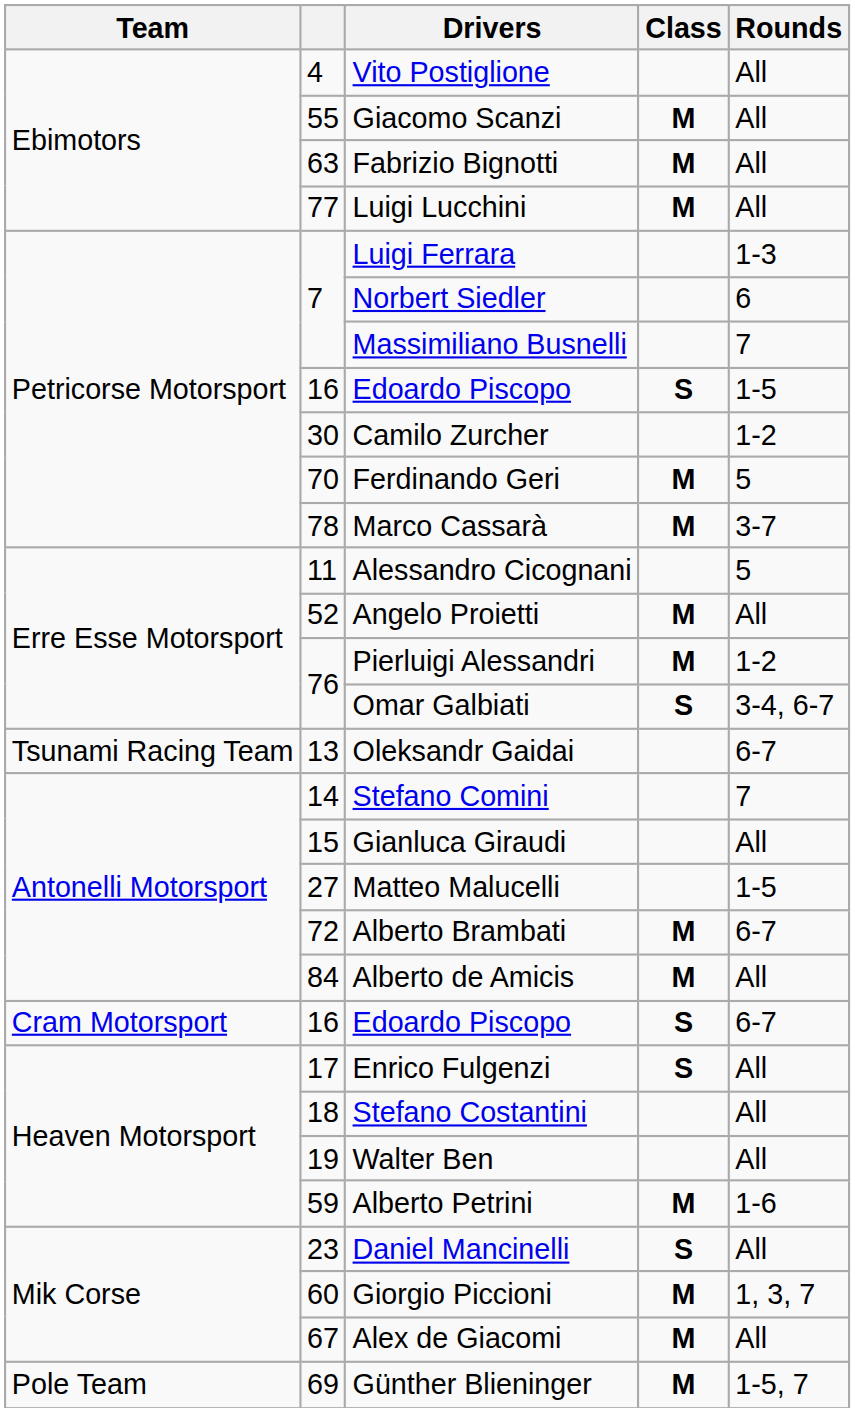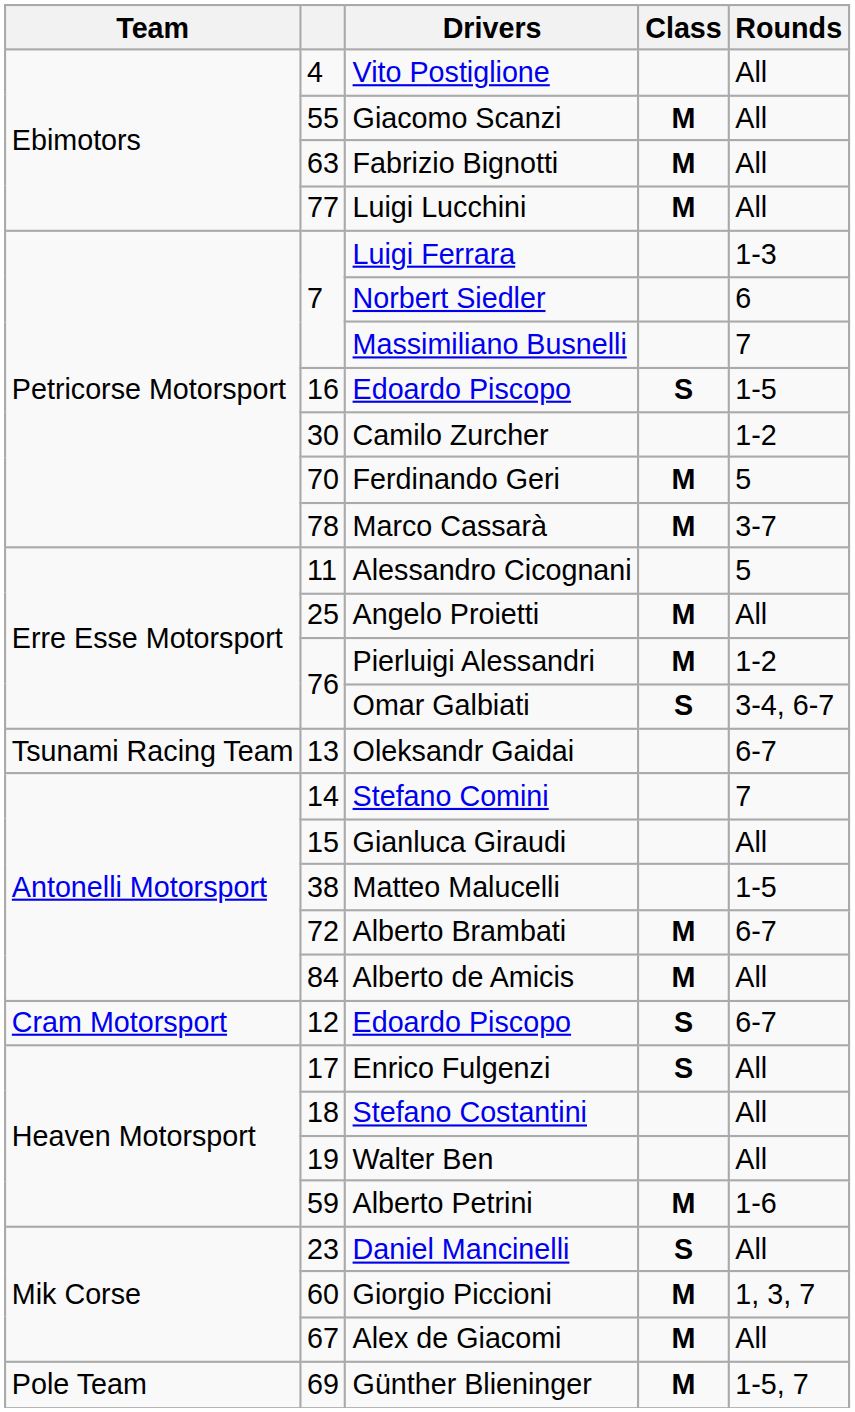Angelo Proietti | column 2: 52 -> 25
Matteo Malucelli | column 2: 27 -> 38
Cram Motorsport / Edoardo Piscopo | column 2: 16 -> 12
